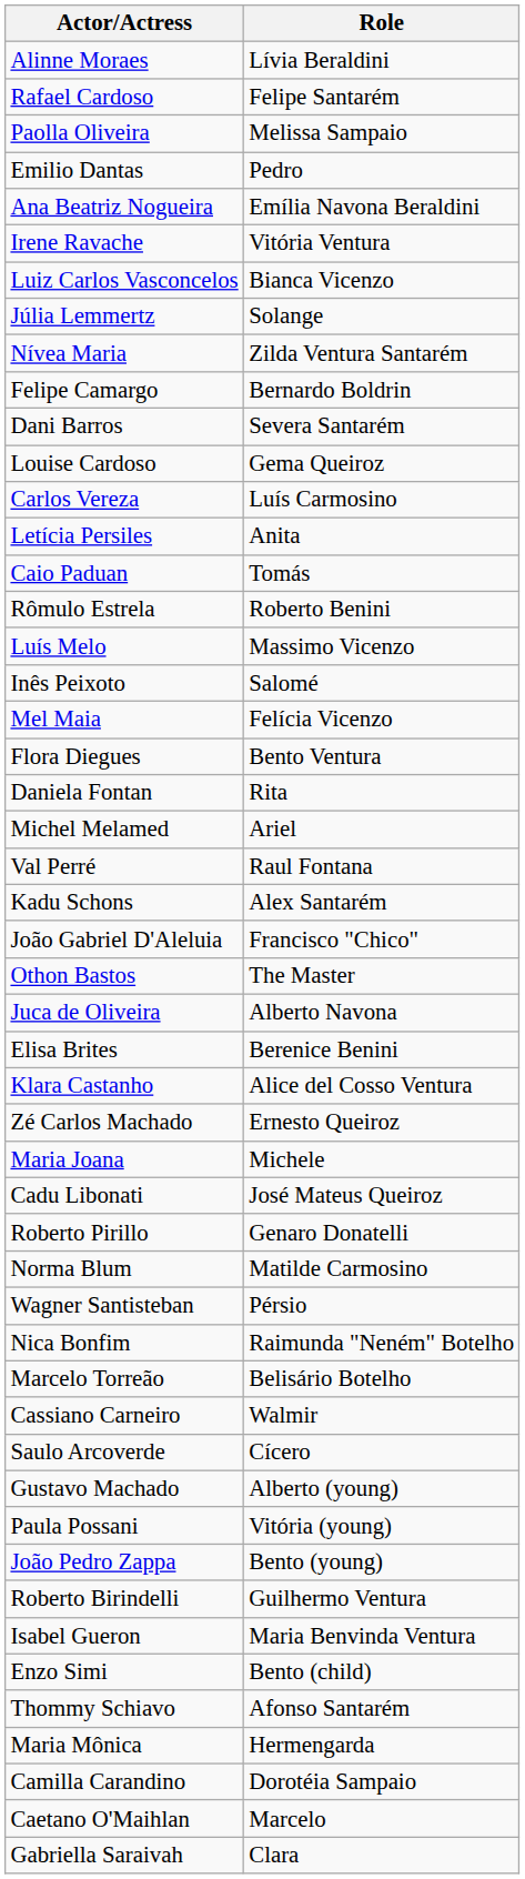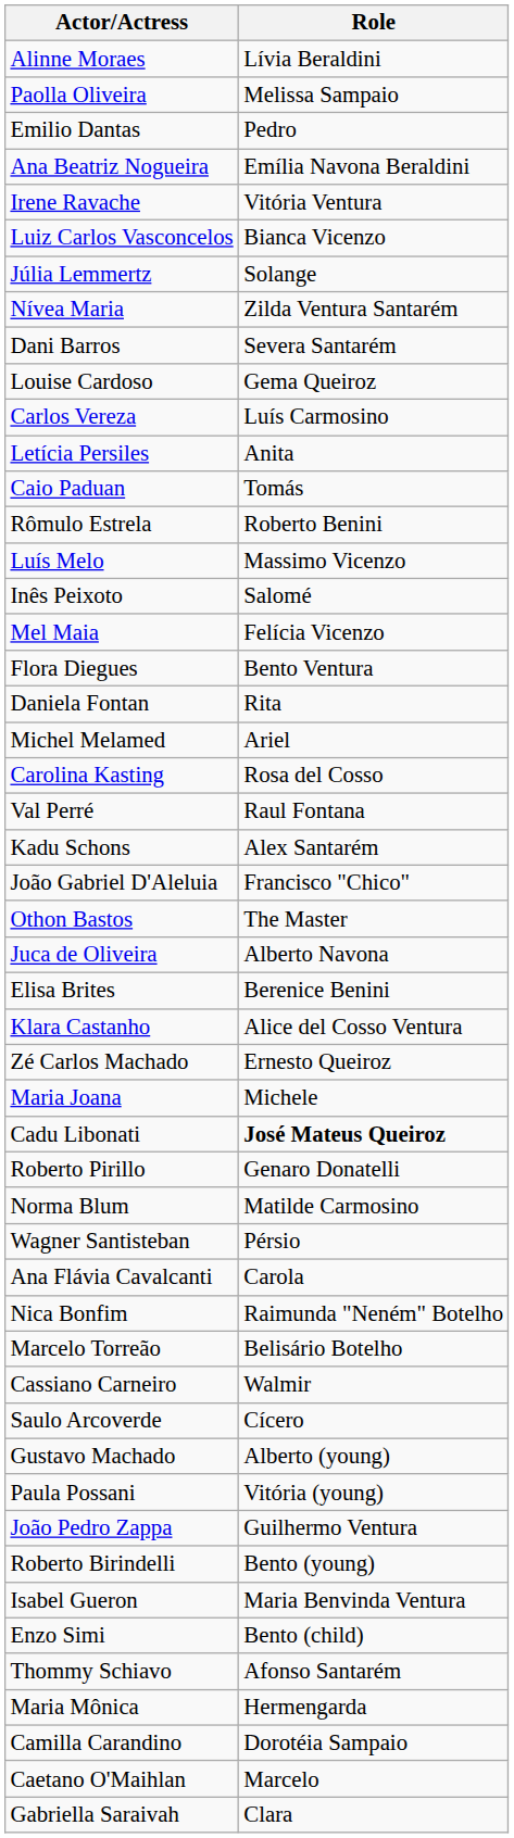- row: Rafael Cardoso | Felipe Santarém
- row: Felipe Camargo | Bernardo Boldrin
+ row: Carolina Kasting | Rosa del Cosso
Cadu Libonati | Role: normal -> bold
+ row: Ana Flávia Cavalcanti | Carola
João Pedro Zappa | Role: Bento (young) -> Guilhermo Ventura
Roberto Birindelli | Role: Guilhermo Ventura -> Bento (young)
